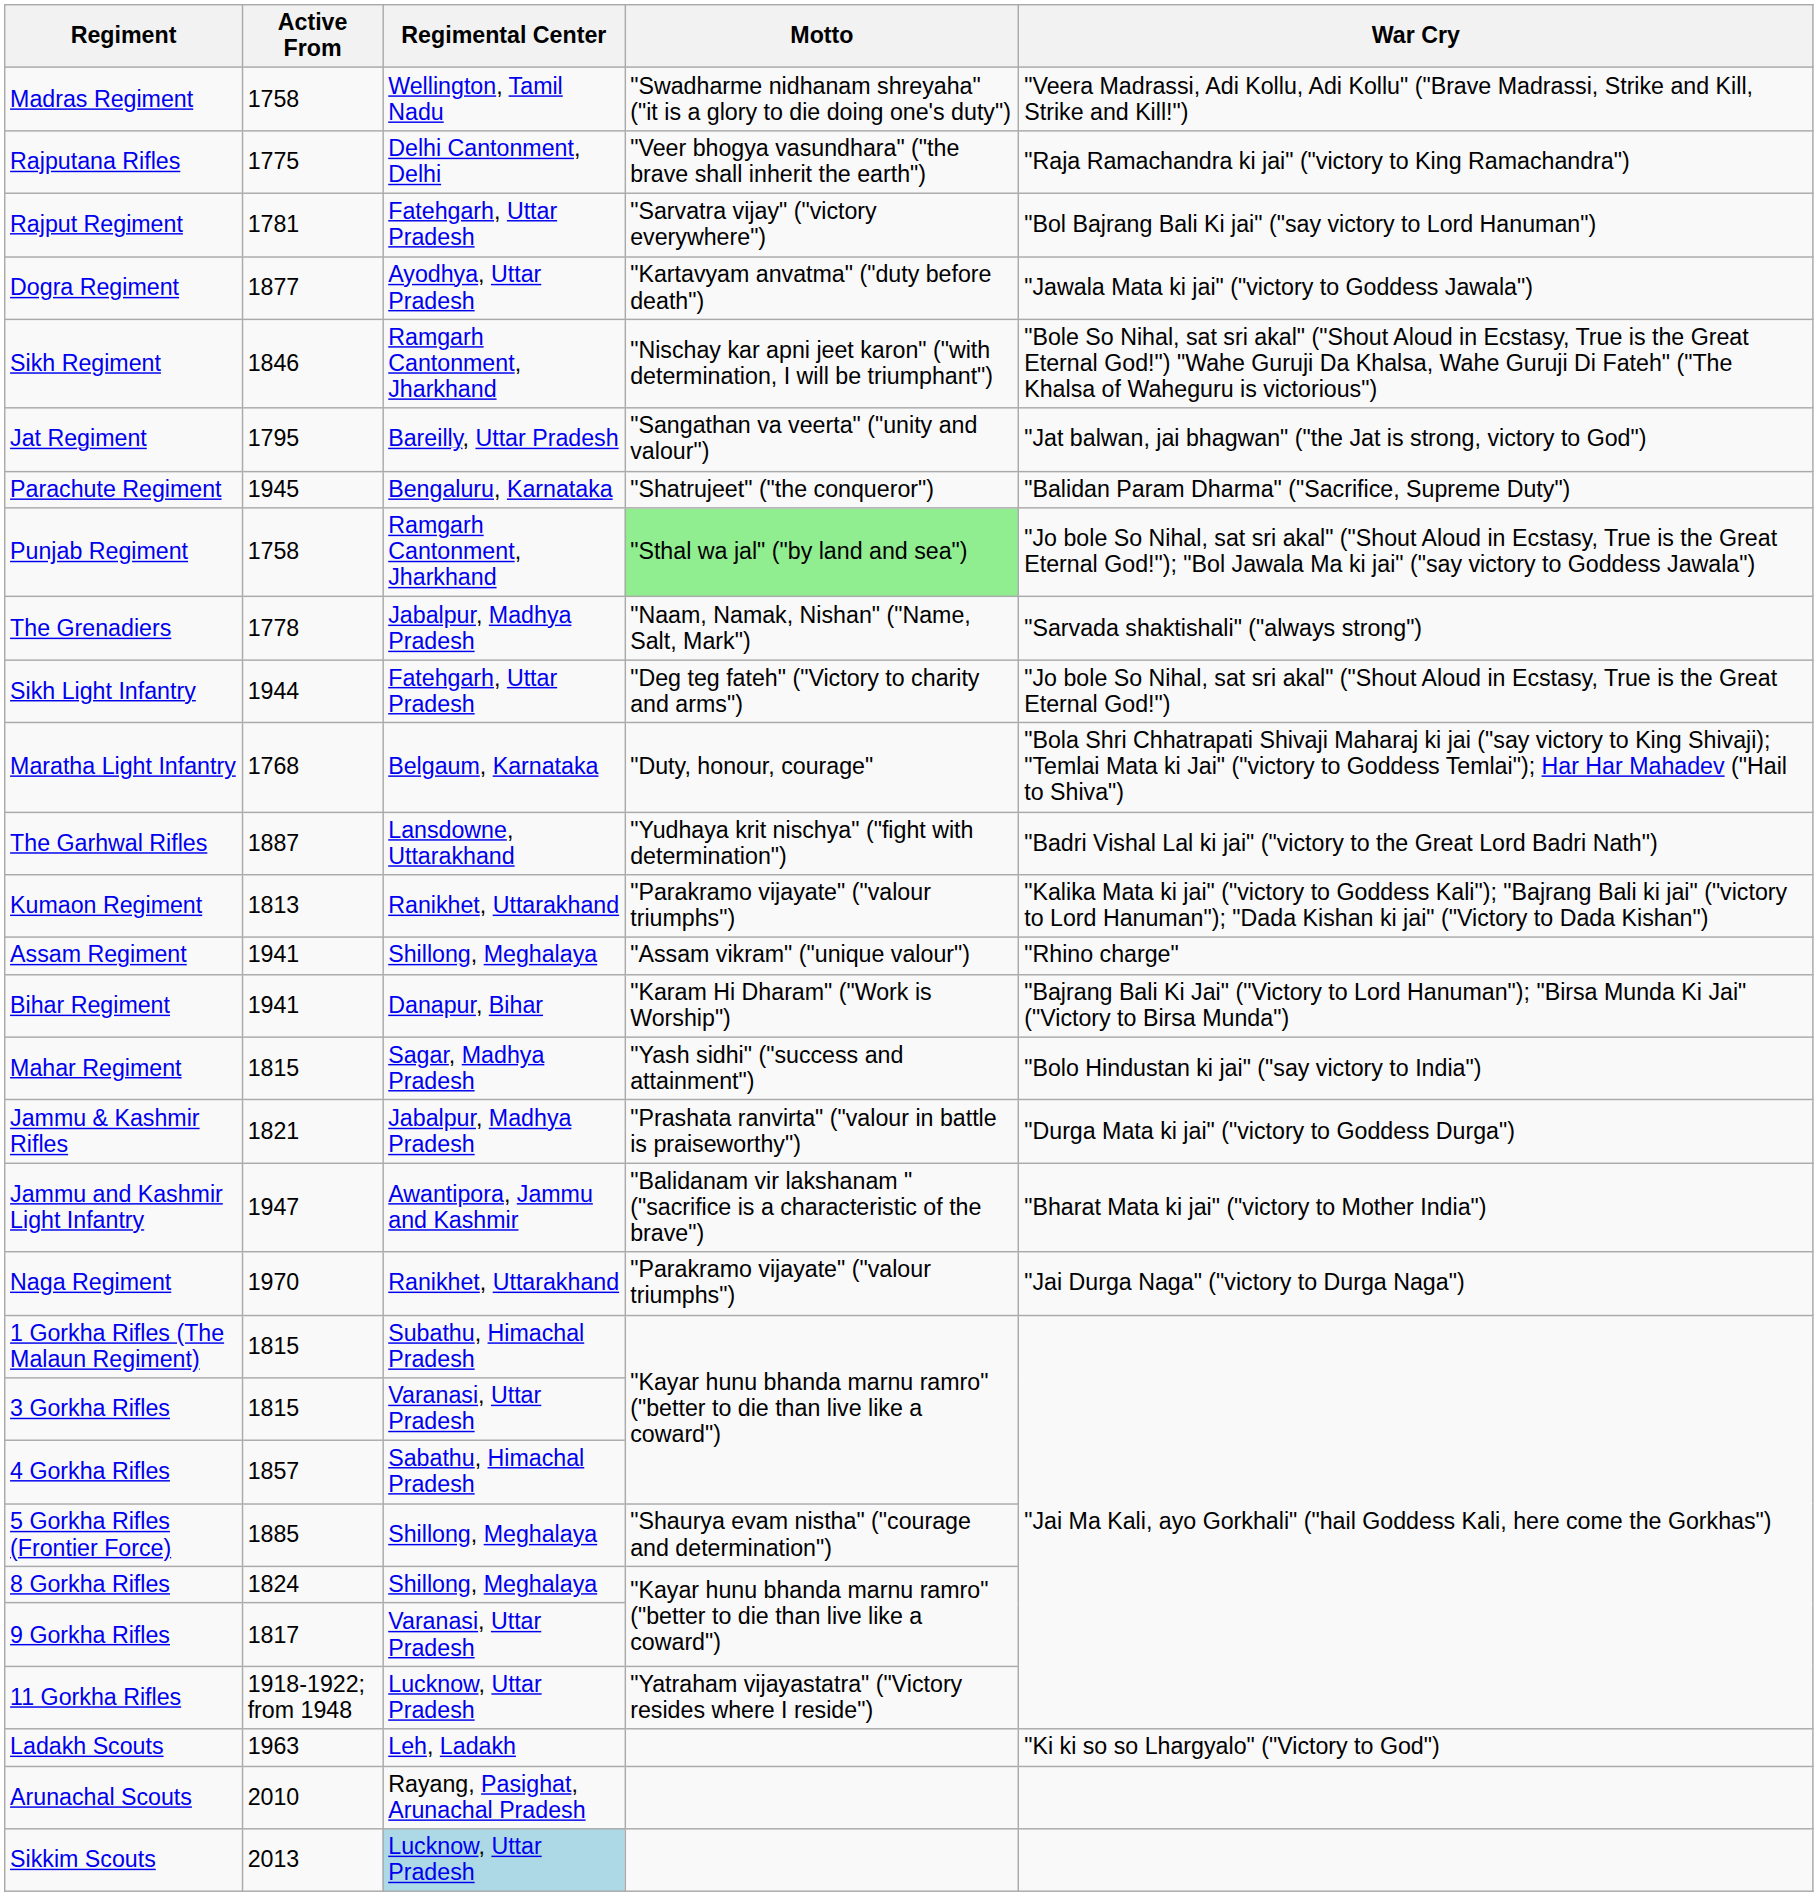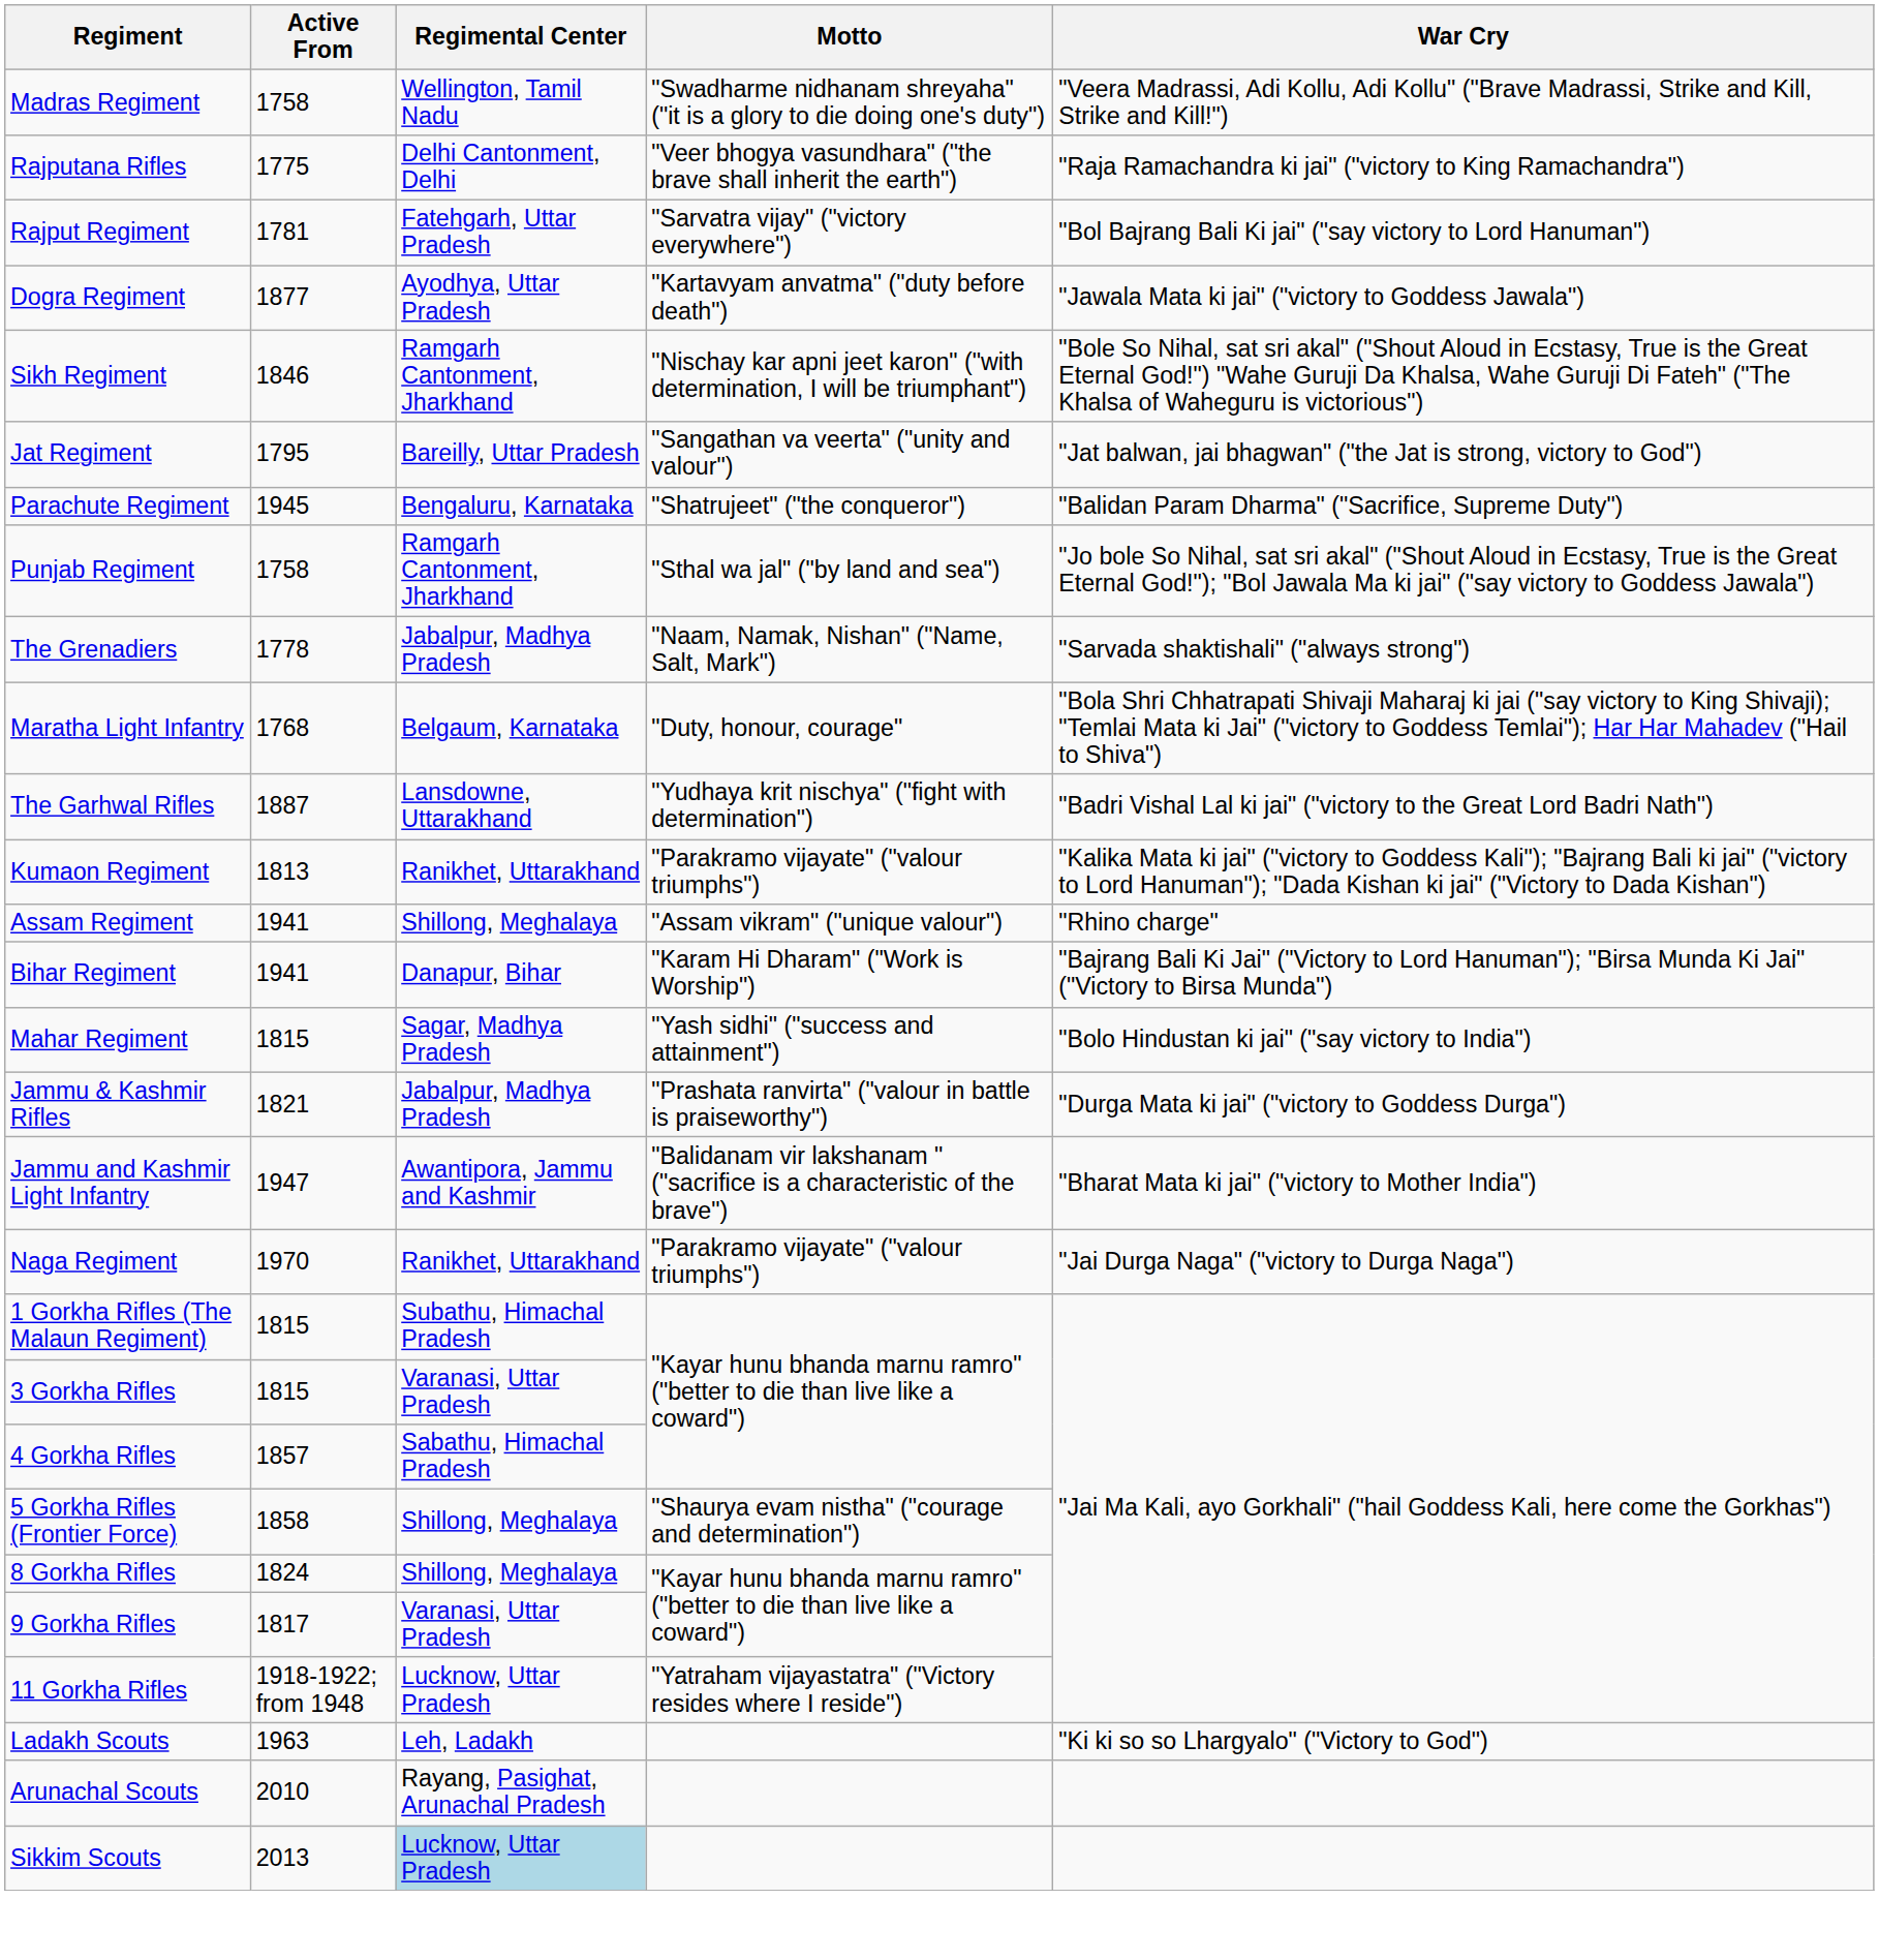Punjab Regiment | Motto: lightgreen background -> no background
- row: Sikh Light Infantry | 1944 | Fatehgarh, Uttar Pradesh | "Deg teg fateh" ("Victory to charity and arms") | "Jo bole So Nihal, sat sri akal" ("Shout Aloud in Ecstasy, True is the Great Eternal God!")
5 Gorkha Rifles (Frontier Force) | Active From: 1885 -> 1858
